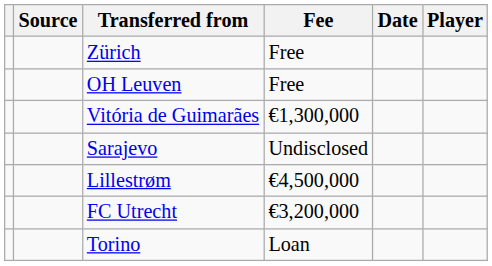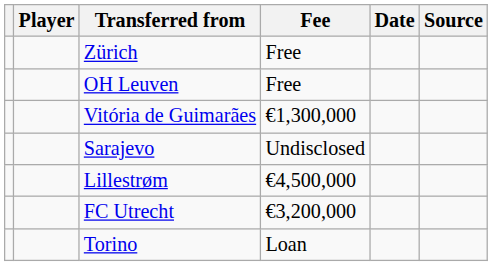columns swapped: Player <-> Source
